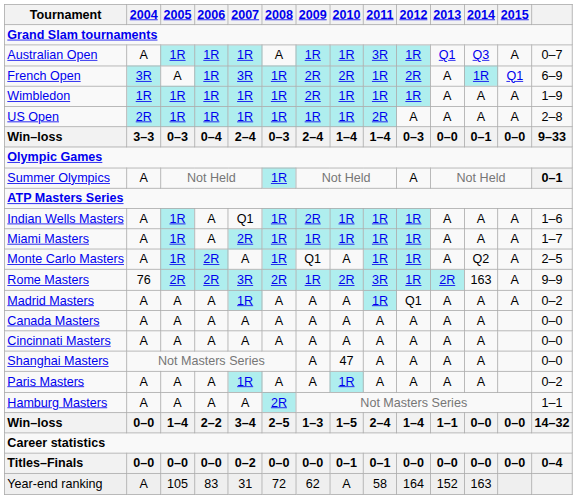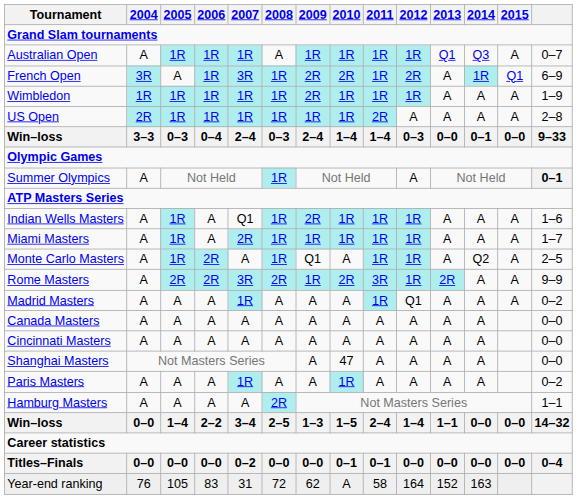Australian Open | 2011: 3R -> 1R
Rome Masters | 2004: 76 -> A
Rome Masters | 2014: 163 -> A
Year-end ranking | 2004: A -> 76
